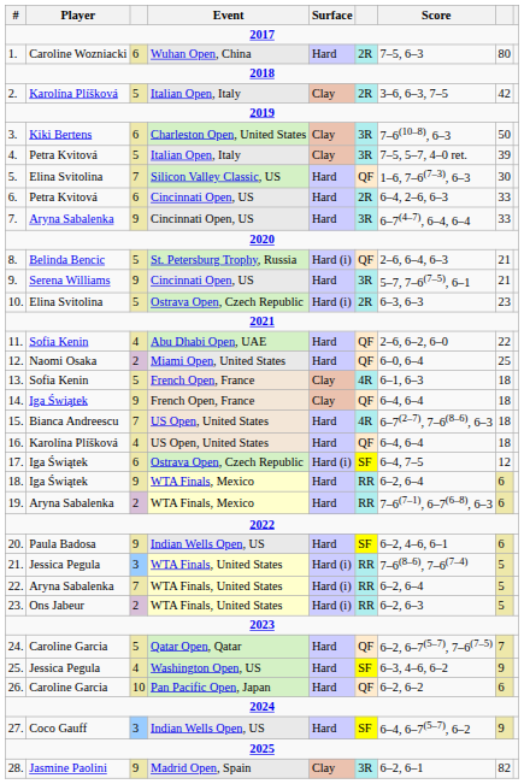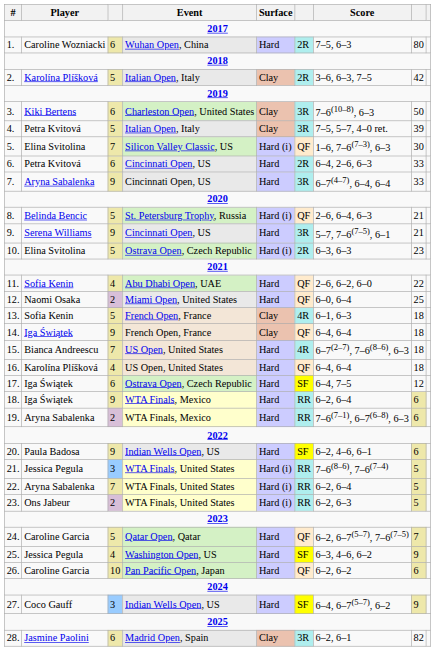5. | Surface: Hard -> Hard (i)
17. | Surface: Hard (i) -> Hard
28. | column 3: 9 -> 6
